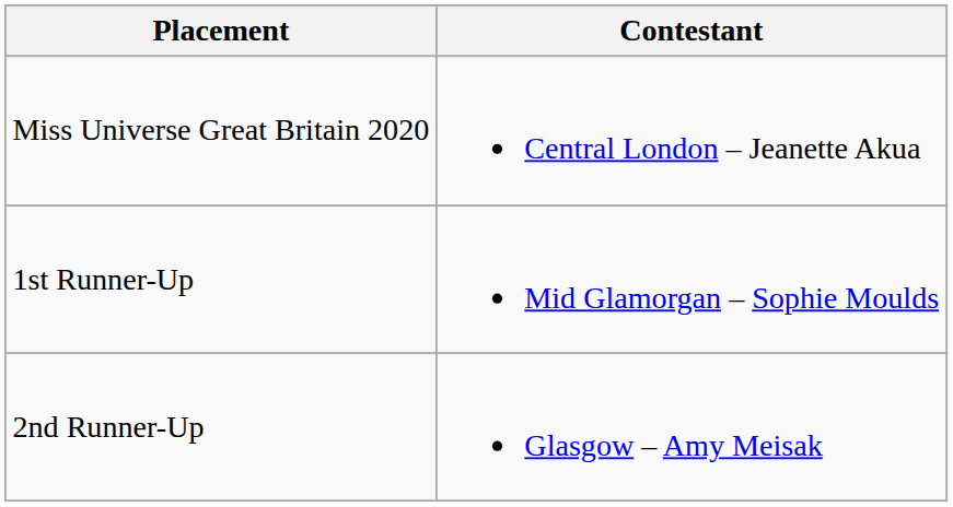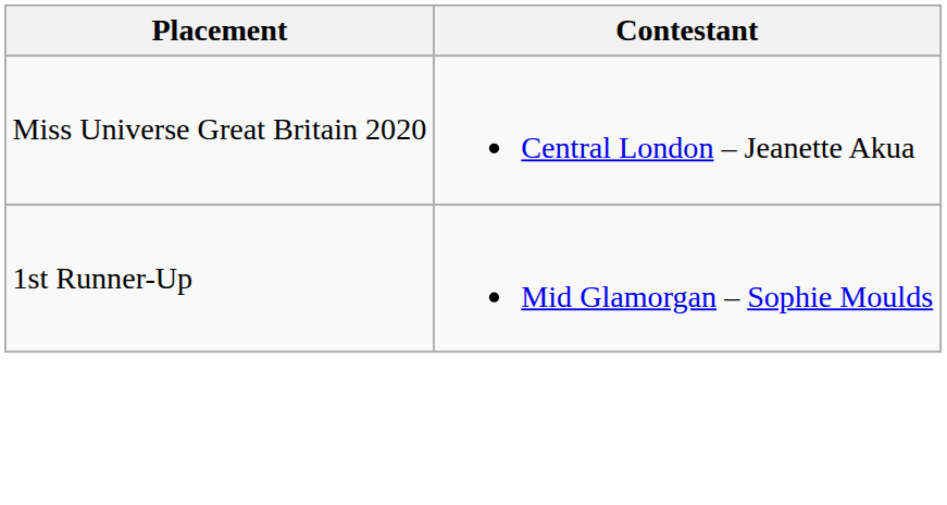- row: 2nd Runner-Up | Glasgow – Amy Meisak
